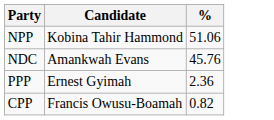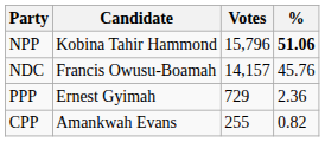+ column: Votes | 15,796 | 14,157 | 729 | 255
NPP | %: normal -> bold
NDC | Candidate: Amankwah Evans -> Francis Owusu-Boamah
CPP | Candidate: Francis Owusu-Boamah -> Amankwah Evans
